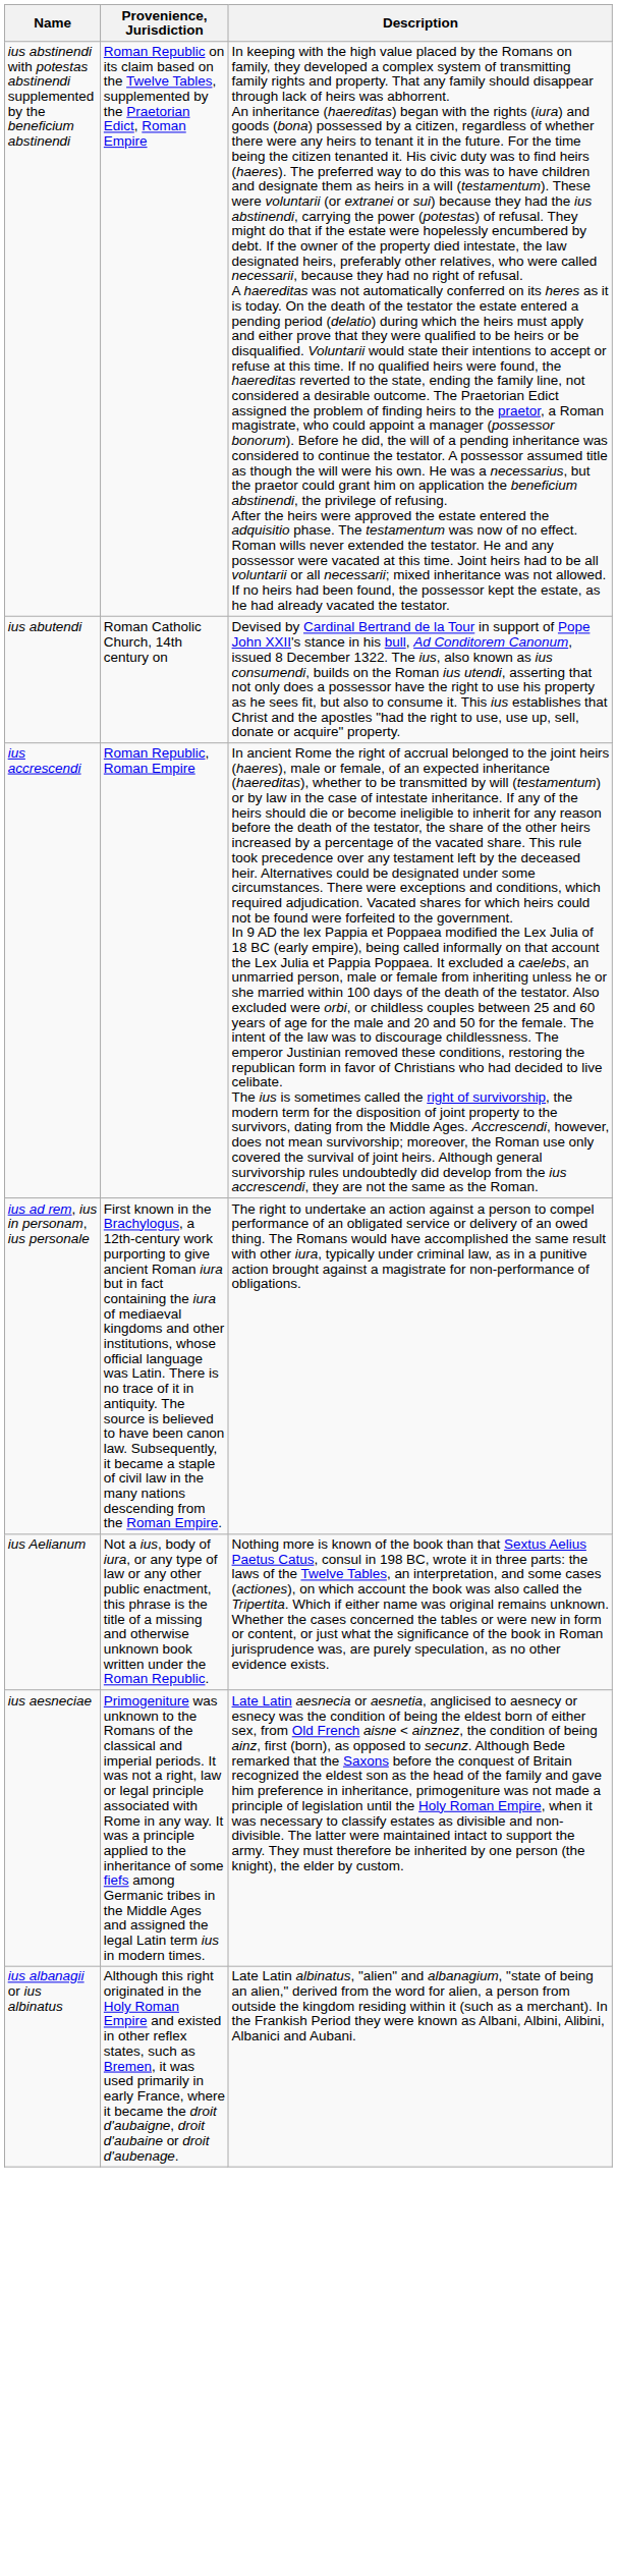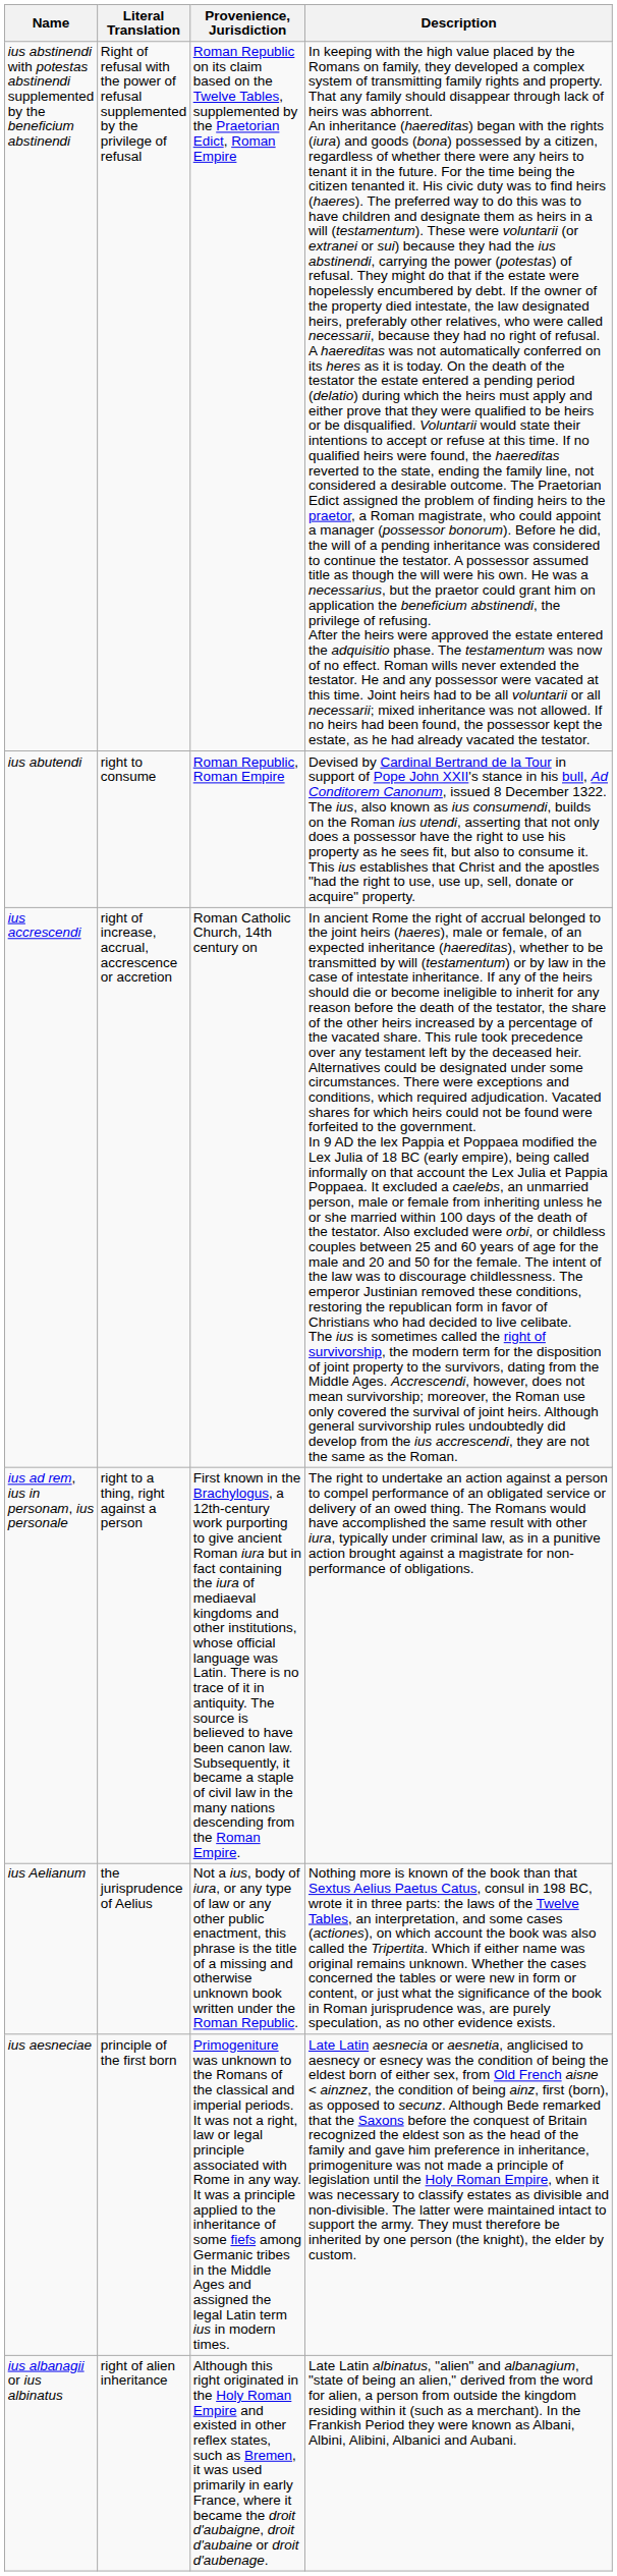+ column: Literal Translation | Right of refusal with the power of refusal supplemented by the privilege of refusal | right to consume | right of increase, accrual, accrescence or accretion | right to a thing, right against a person | the jurisprudence of Aelius | principle of the first born | right of alien inheritance
ius abutendi | Provenience, Jurisdiction: Roman Catholic Church, 14th century on -> Roman Republic, Roman Empire
ius accrescendi | Provenience, Jurisdiction: Roman Republic, Roman Empire -> Roman Catholic Church, 14th century on
